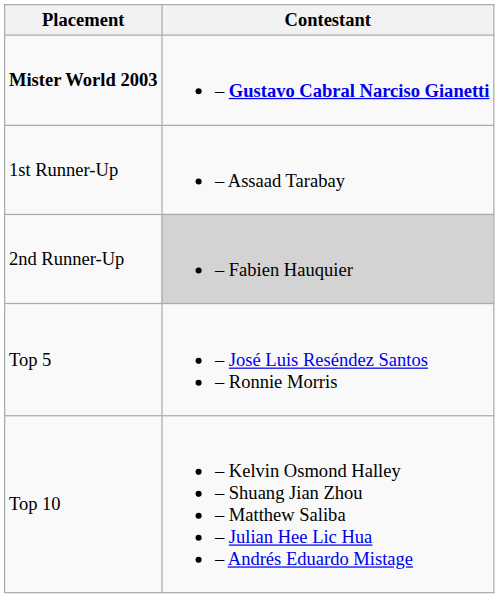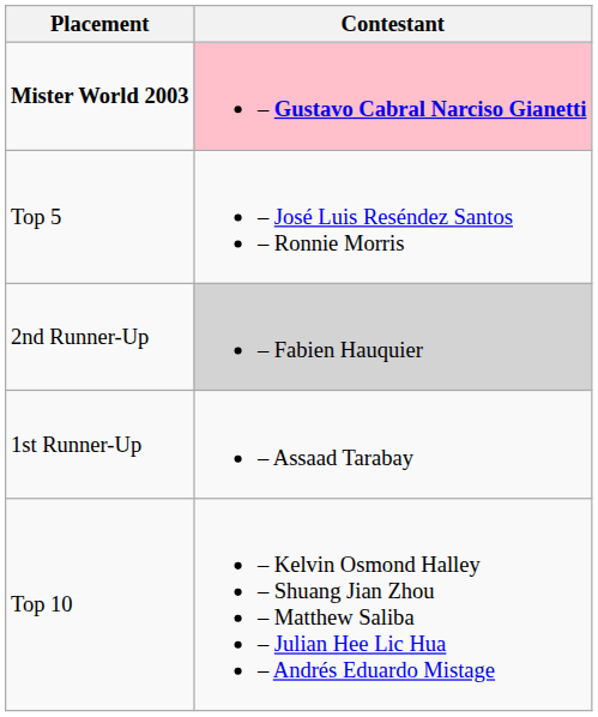Mister World 2003 | Contestant: no background -> pink background
rows swapped: 1st Runner-Up <-> Top 5
